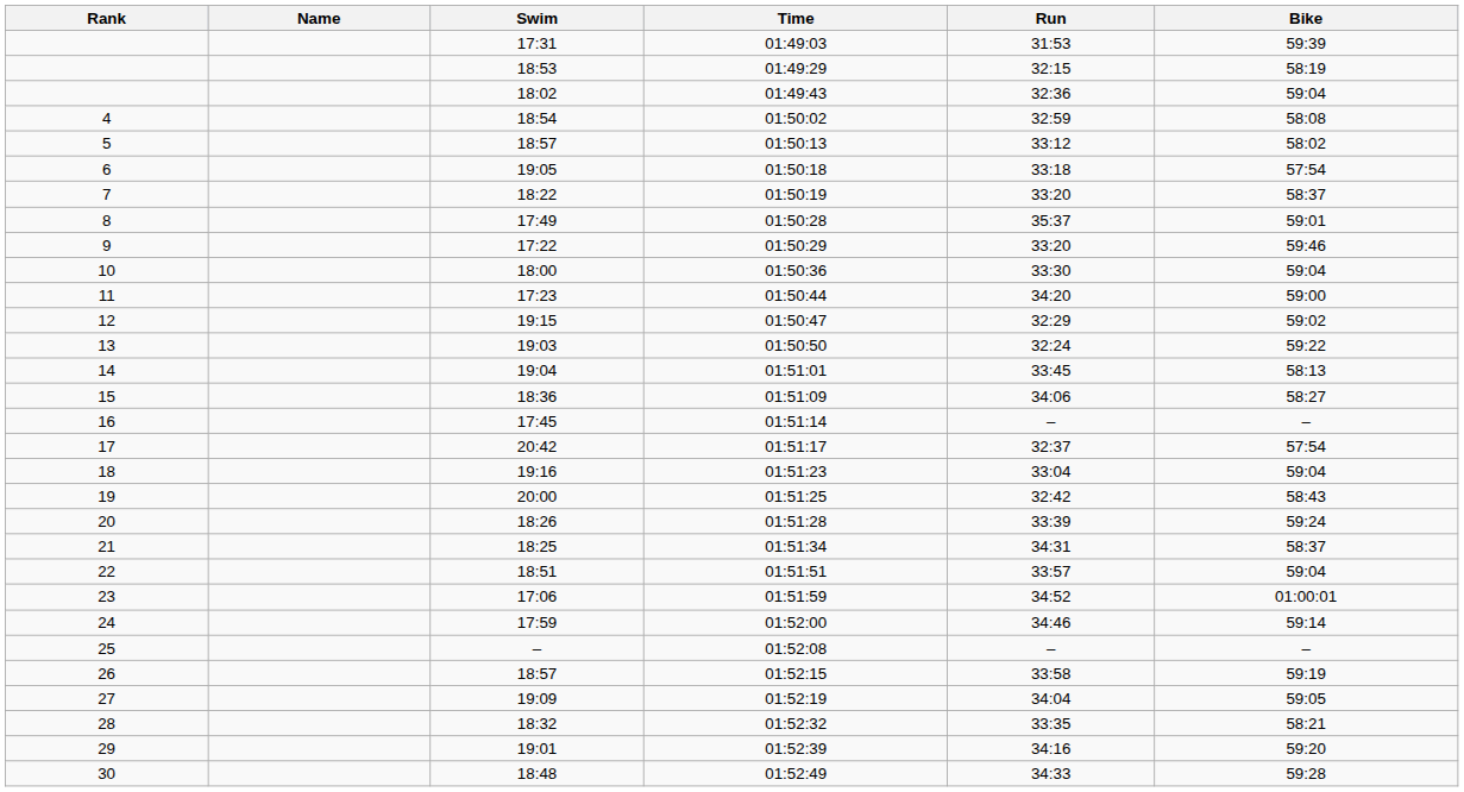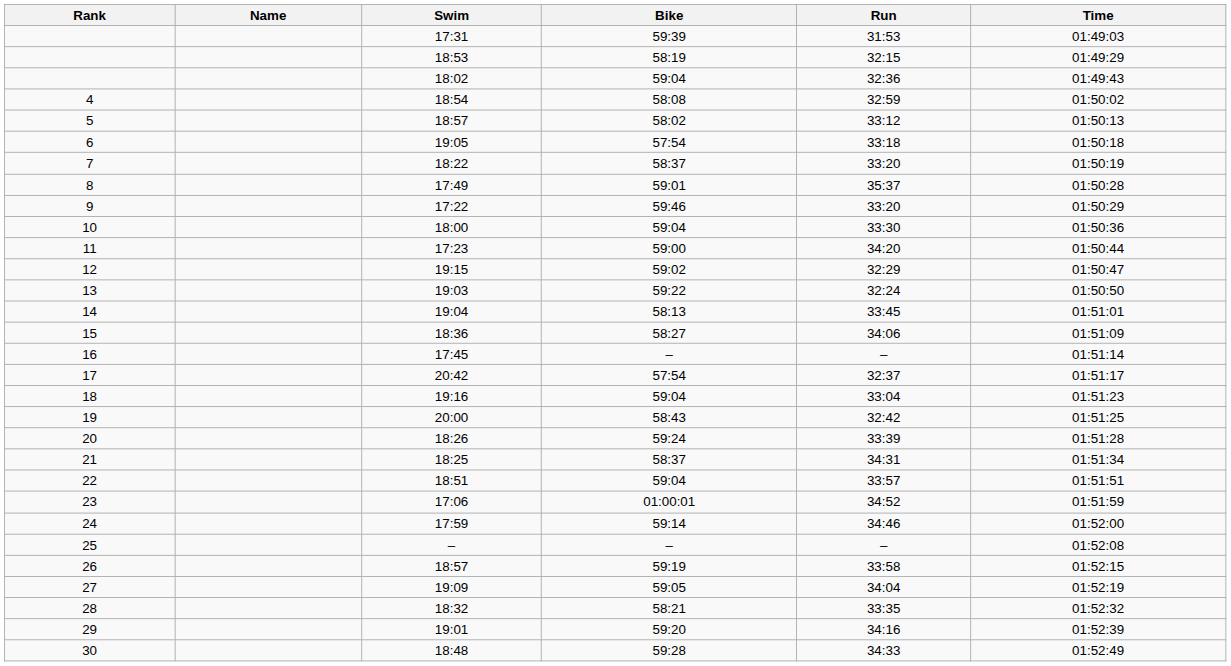columns swapped: Bike <-> Time
